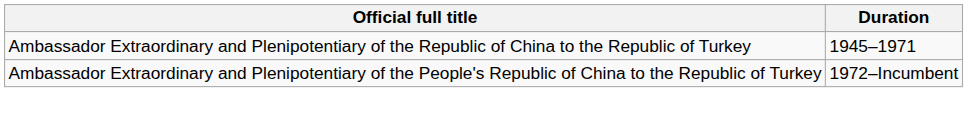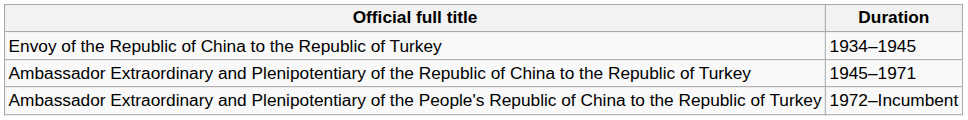+ row: Envoy of the Republic of China to the Republic of Turkey | 1934–1945
